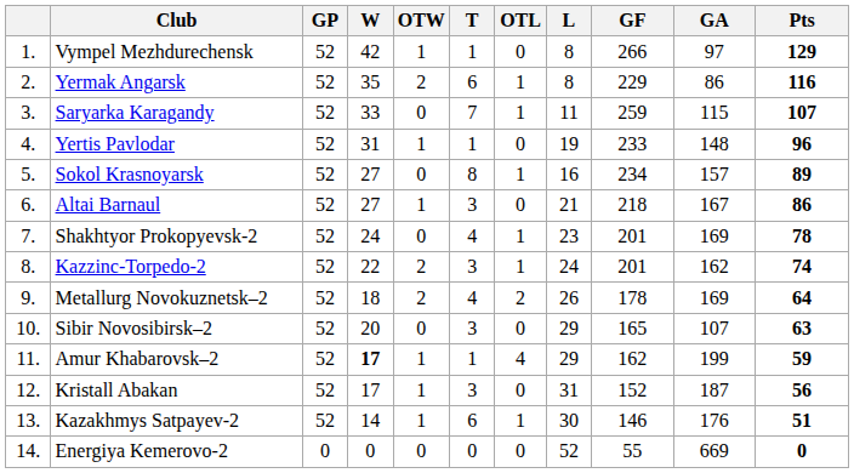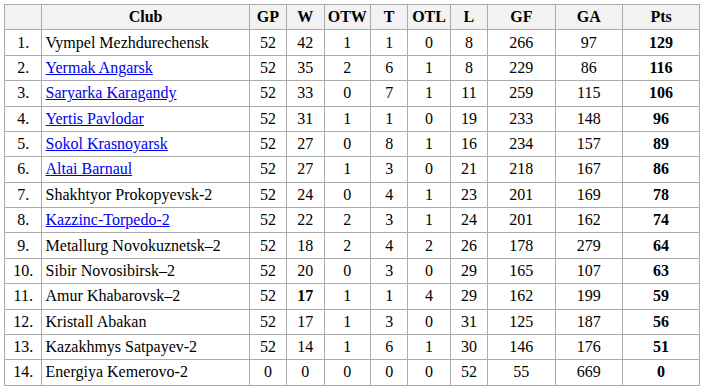Saryarka Karagandy | Pts: 107 -> 106
Metallurg Novokuznetsk–2 | GA: 169 -> 279
Kristall Abakan | GF: 152 -> 125
